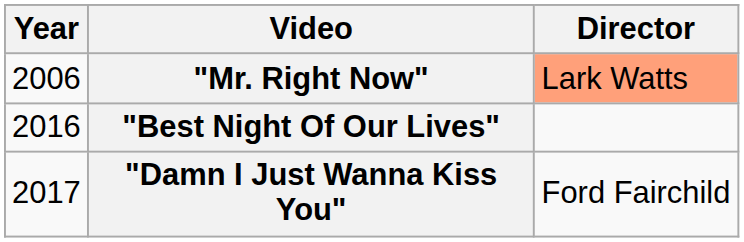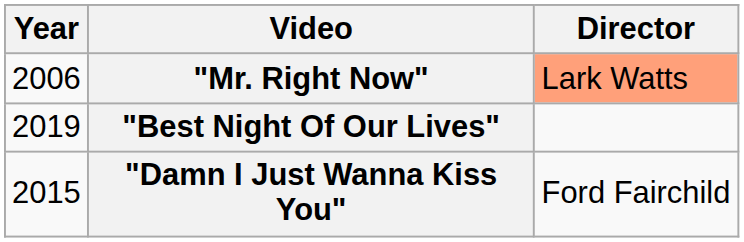"Best Night Of Our Lives" | Year: 2016 -> 2019
"Damn I Just Wanna Kiss You" | Year: 2017 -> 2015
